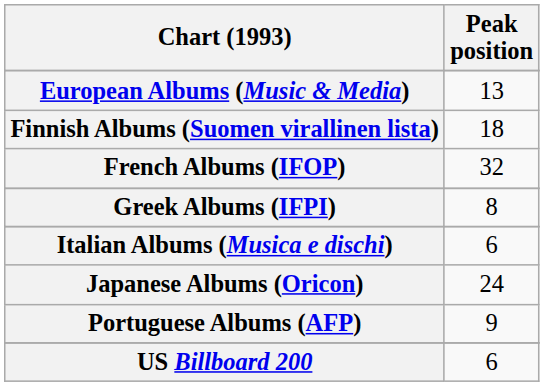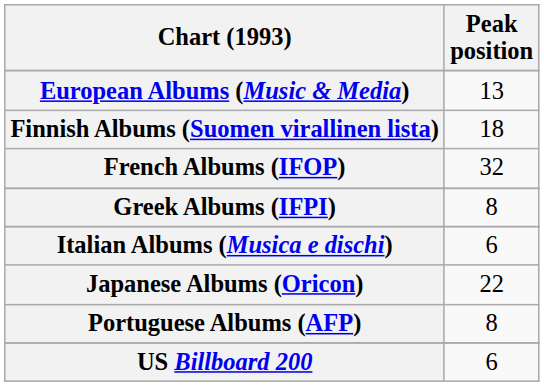Japanese Albums (Oricon) | Peak position: 24 -> 22
Portuguese Albums (AFP) | Peak position: 9 -> 8
